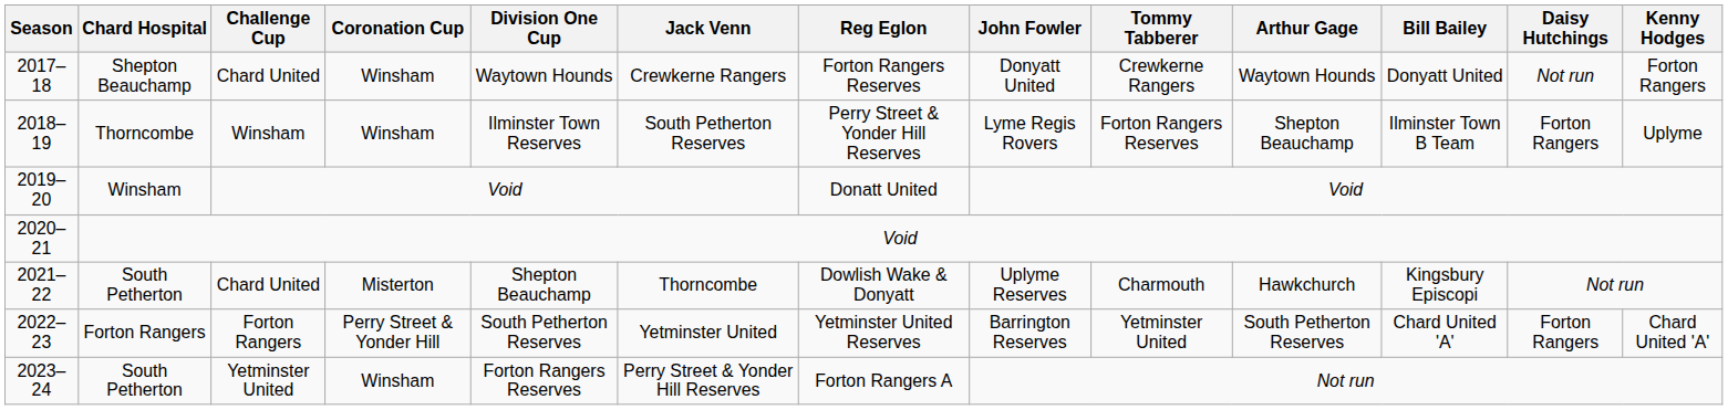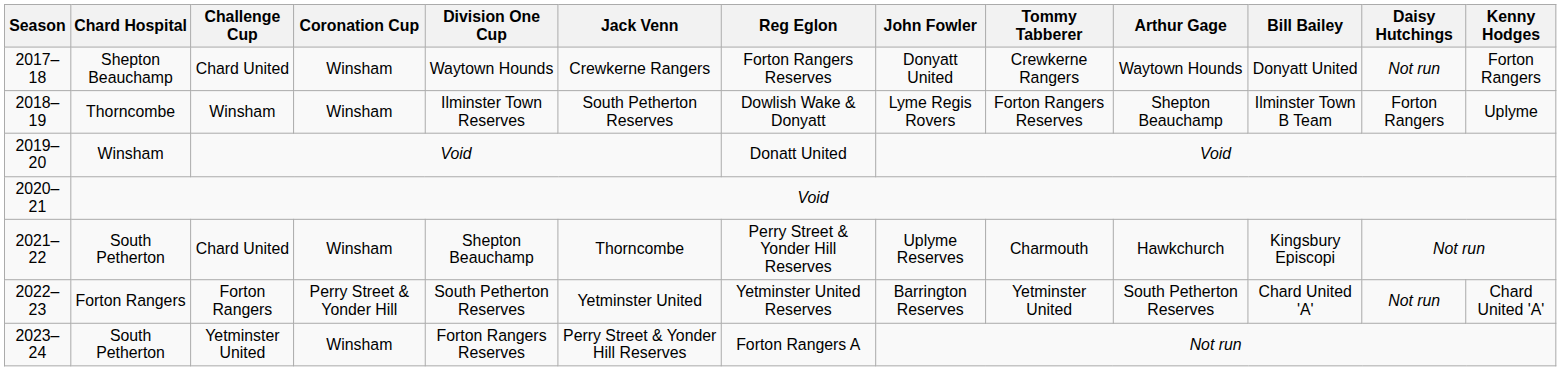2018–19 | Reg Eglon: Perry Street & Yonder Hill Reserves -> Dowlish Wake & Donyatt
2021–22 | Coronation Cup: Misterton -> Winsham
2021–22 | Reg Eglon: Dowlish Wake & Donyatt -> Perry Street & Yonder Hill Reserves
2022–23 | Daisy Hutchings: Forton Rangers -> Not run
